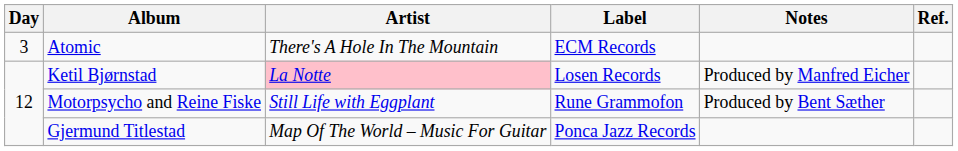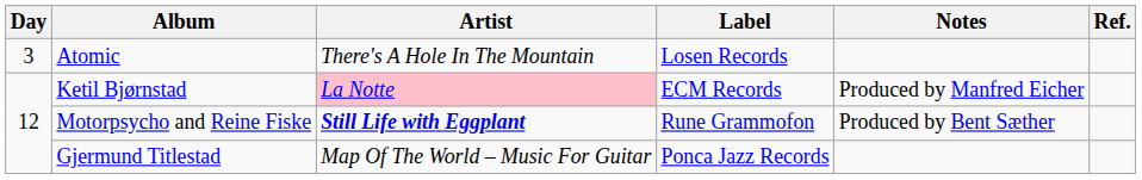Atomic | Label: ECM Records -> Losen Records
Ketil Bjørnstad | Label: Losen Records -> ECM Records
Motorpsycho and Reine Fiske | Artist: normal -> bold
